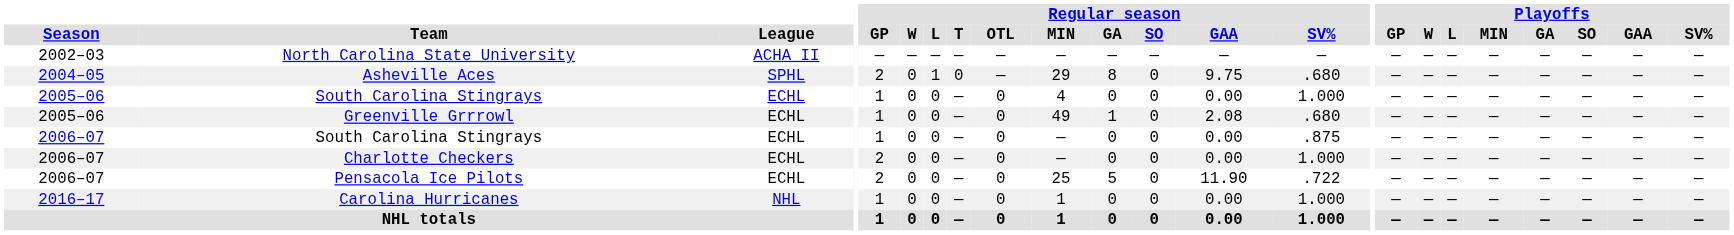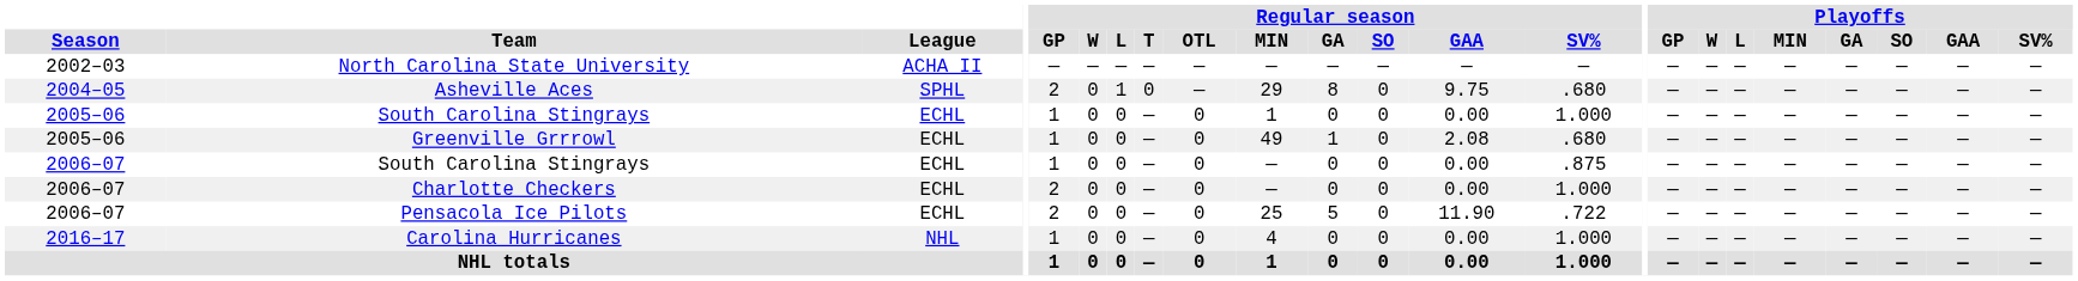2005–06 / South Carolina Stingrays | Regular season / MIN: 4 -> 1
Carolina Hurricanes | Regular season / MIN: 1 -> 4
